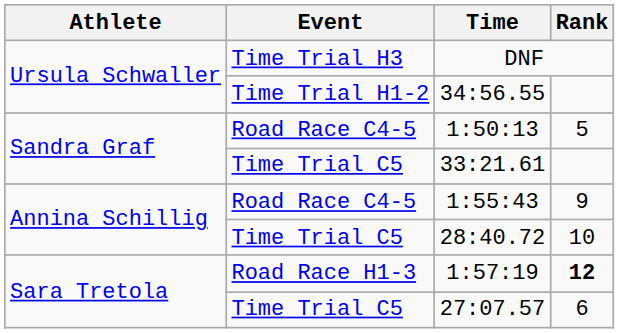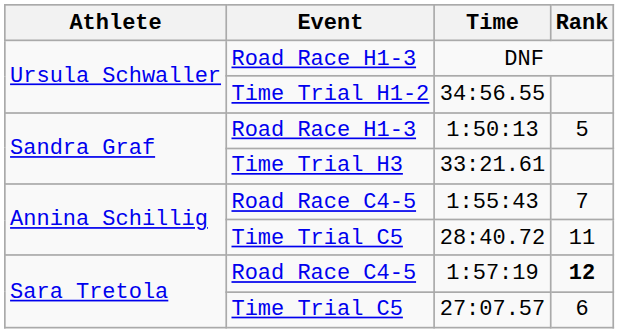DNF | Event: Time Trial H3 -> Road Race H1-3
1:50:13 | Event: Road Race C4-5 -> Road Race H1-3
33:21.61 | Event: Time Trial C5 -> Time Trial H3
1:55:43 | Rank: 9 -> 7
28:40.72 | Rank: 10 -> 11
1:57:19 | Event: Road Race H1-3 -> Road Race C4-5
